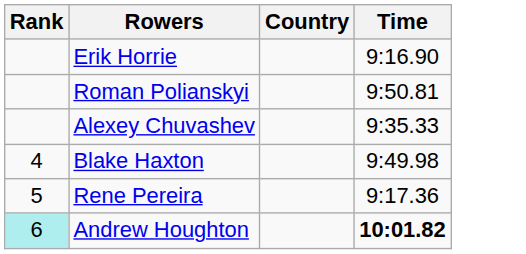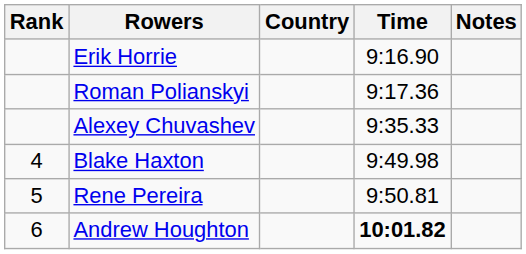+ column: Notes
Roman Polianskyi | Time: 9:50.81 -> 9:17.36
Rene Pereira | Time: 9:17.36 -> 9:50.81
Andrew Houghton | Rank: paleturquoise background -> no background
